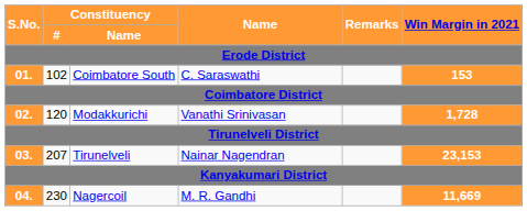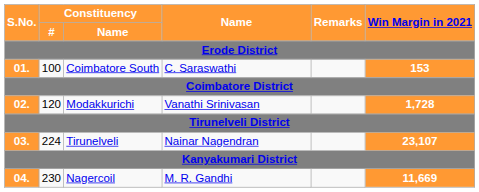01. | Constituency / #: 102 -> 100
03. | Constituency / #: 207 -> 224
03. | Win Margin in 2021: 23,153 -> 23,107
